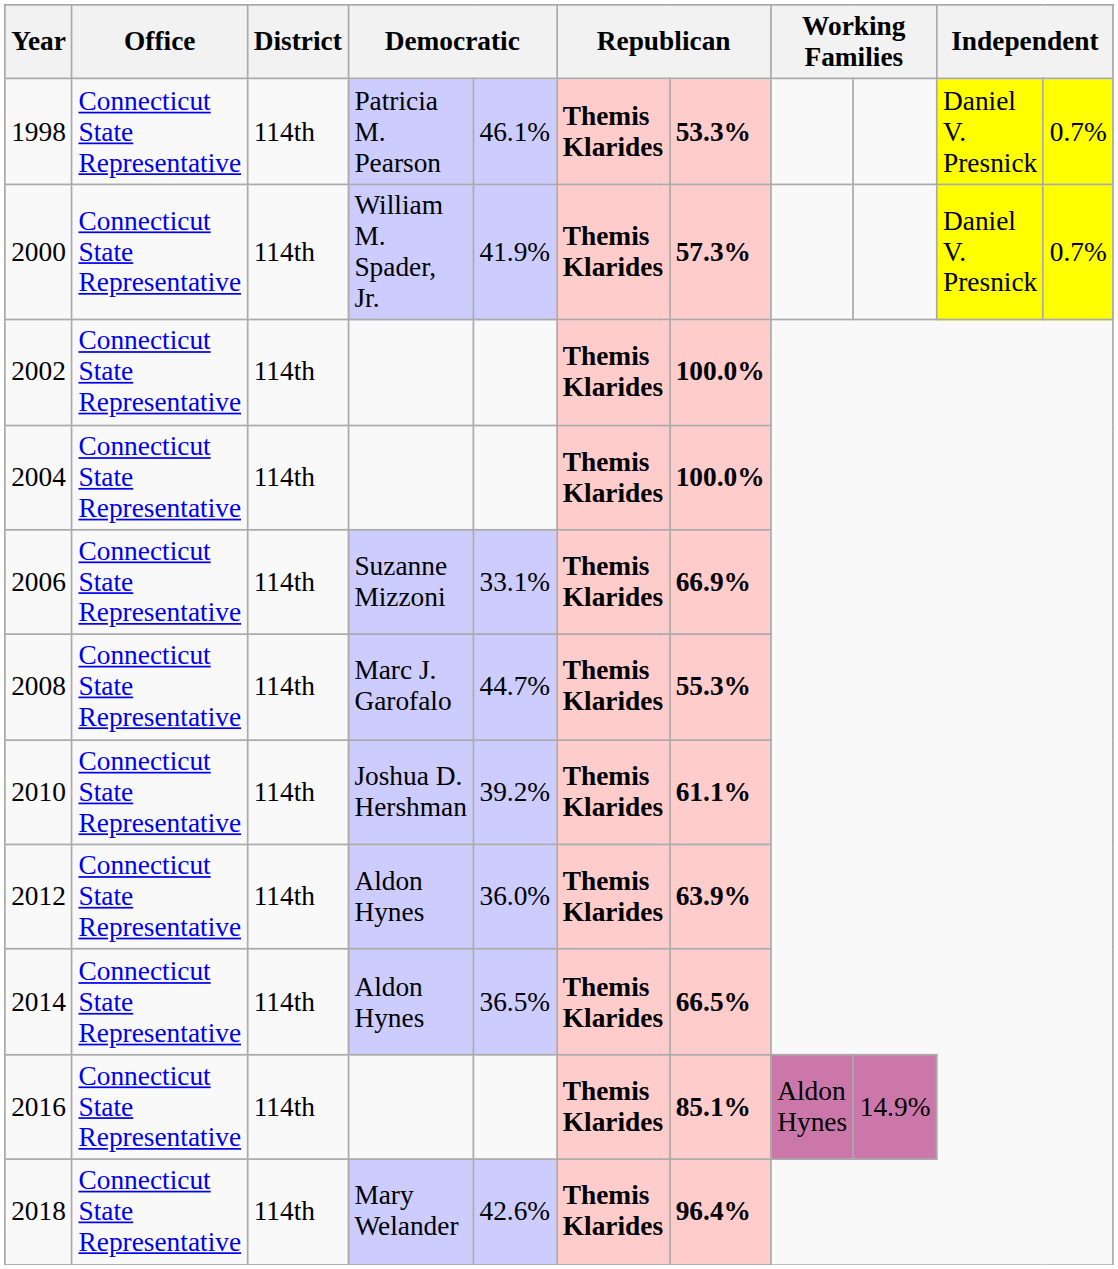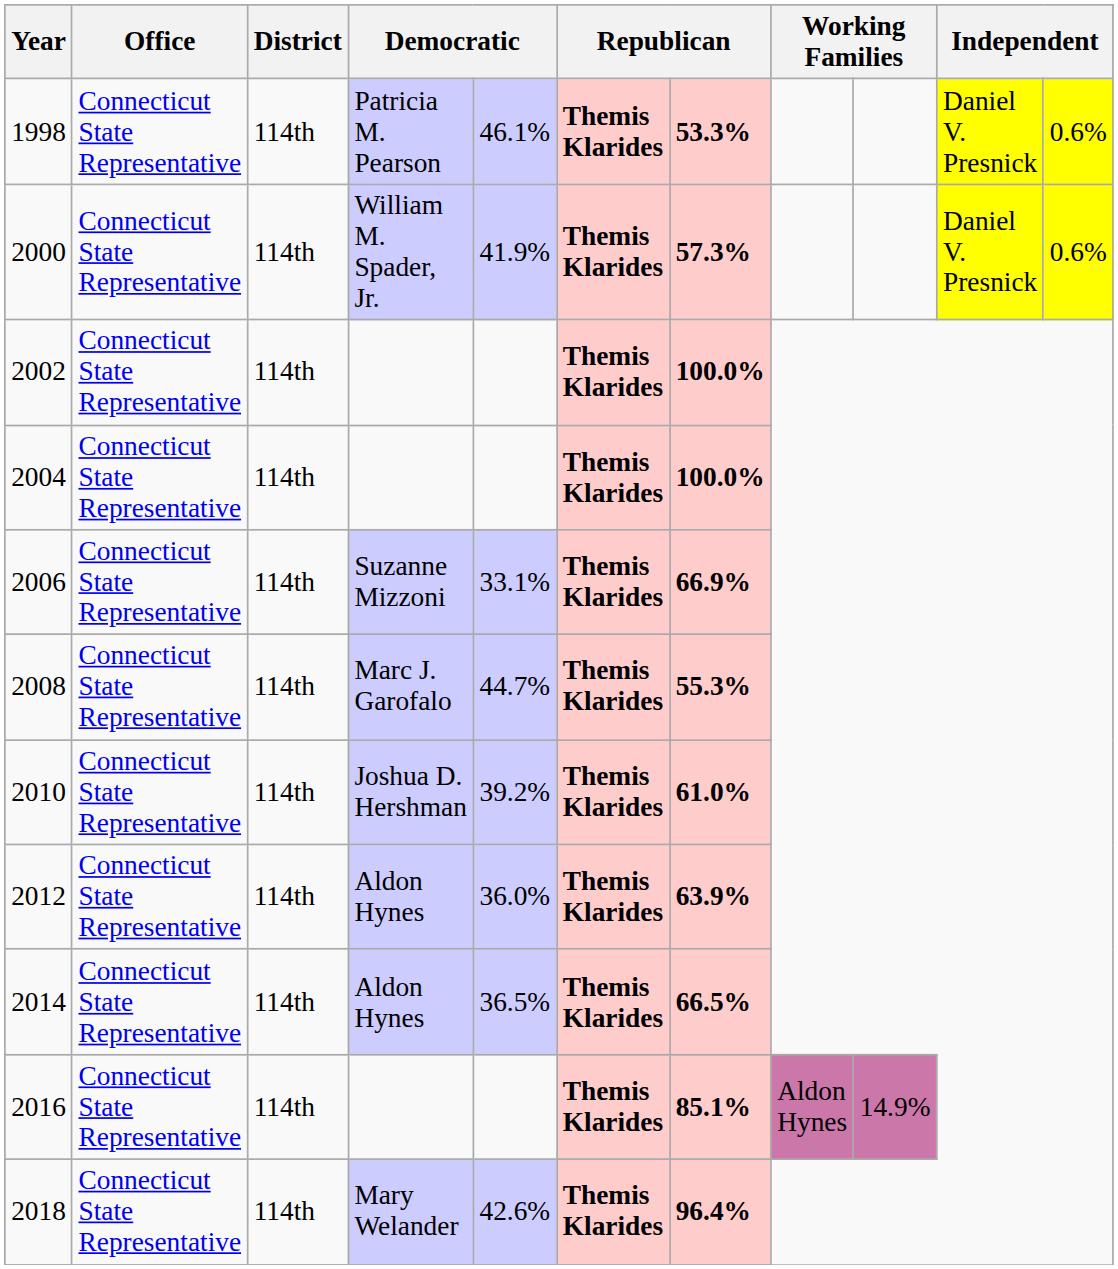1998 | column 11: 0.7% -> 0.6%
2000 | column 11: 0.7% -> 0.6%
2010 | column 7: 61.1% -> 61.0%
